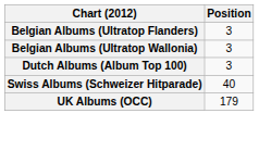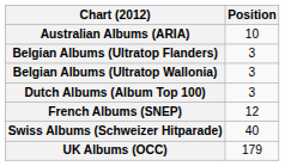+ row: Australian Albums (ARIA) | 10
+ row: French Albums (SNEP) | 12
